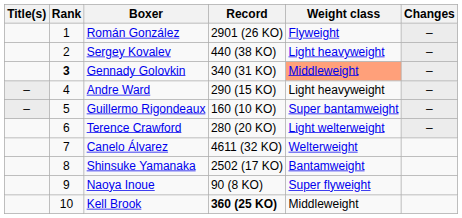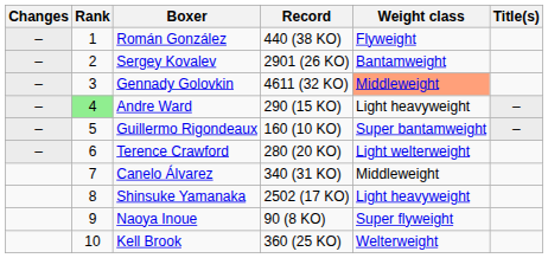columns swapped: Changes <-> Title(s)
Román González | Record: 2901 (26 KO) -> 440 (38 KO)
Sergey Kovalev | Record: 440 (38 KO) -> 2901 (26 KO)
Sergey Kovalev | Weight class: Light heavyweight -> Bantamweight
Gennady Golovkin | Rank: bold -> normal
Gennady Golovkin | Record: 340 (31 KO) -> 4611 (32 KO)
Andre Ward | Rank: no background -> lightgreen background
Canelo Álvarez | Record: 4611 (32 KO) -> 340 (31 KO)
Canelo Álvarez | Weight class: Welterweight -> Middleweight
Shinsuke Yamanaka | Weight class: Bantamweight -> Light heavyweight
Kell Brook | Record: bold -> normal
Kell Brook | Weight class: Middleweight -> Welterweight
